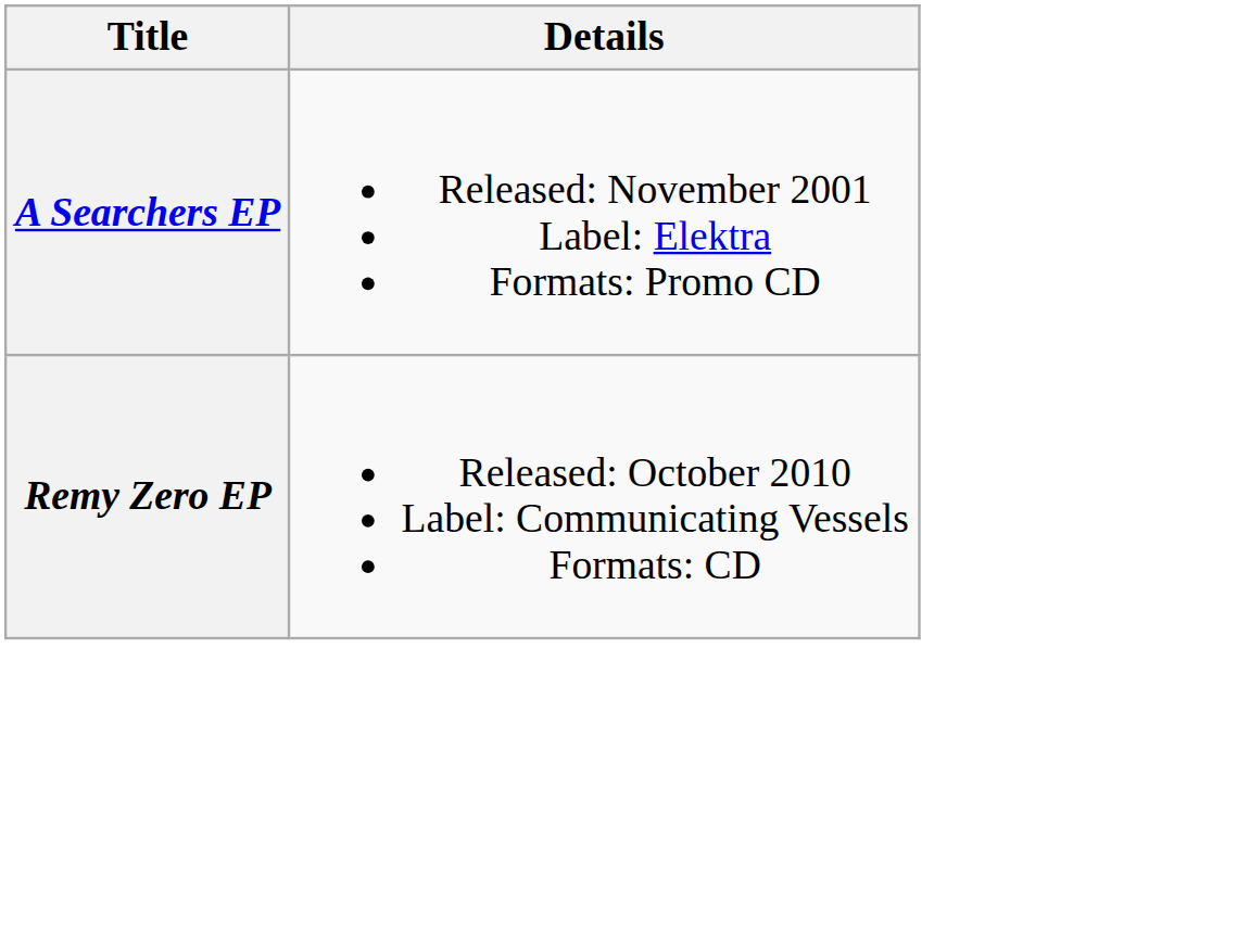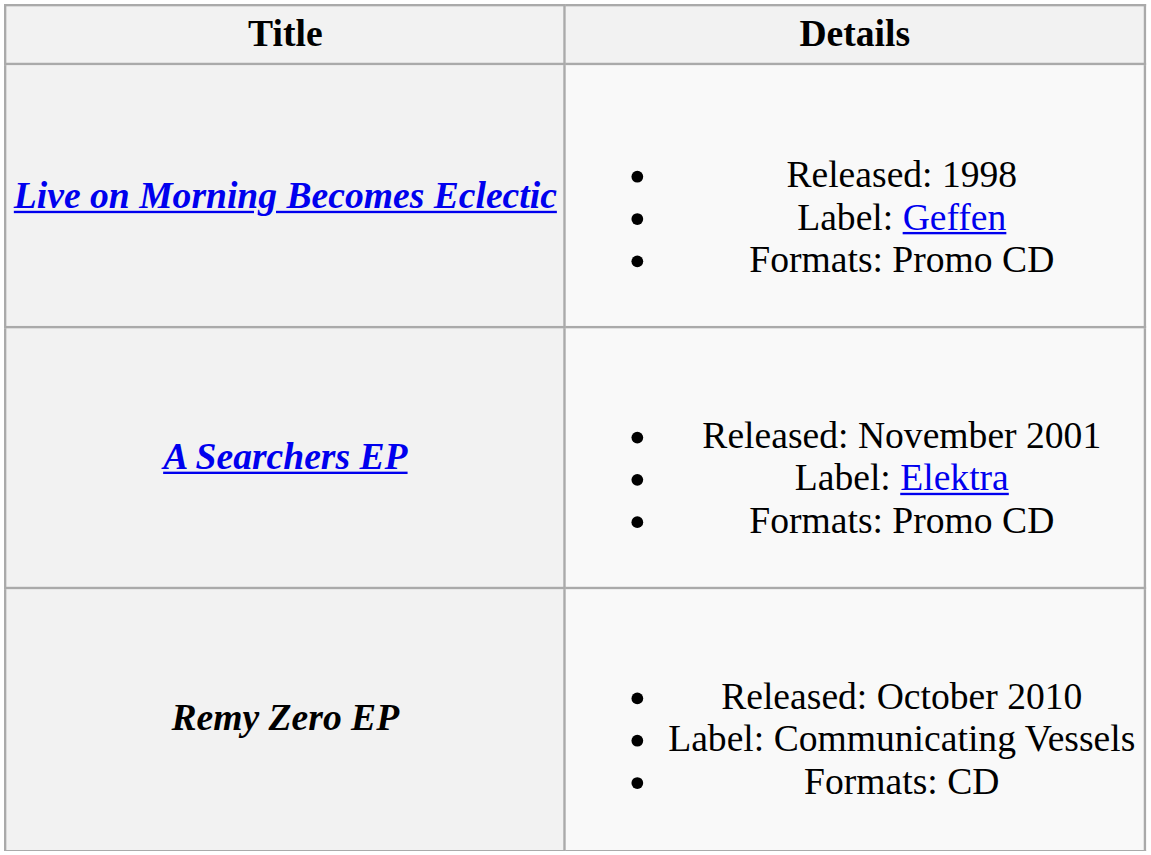+ row: Live on Morning Becomes Eclectic | Released: 1998 Label: Geffen Formats: Promo CD
